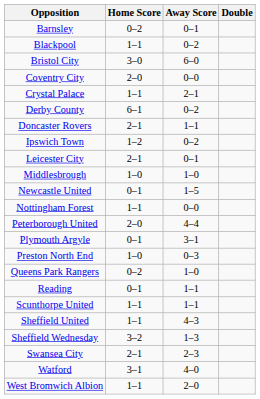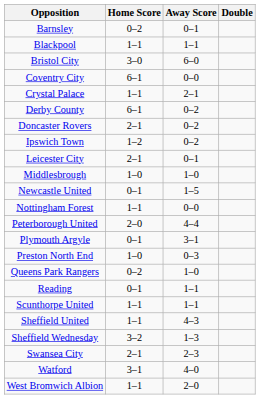Blackpool | Away Score: 0–2 -> 1–1
Coventry City | Home Score: 2–0 -> 6–1
Doncaster Rovers | Away Score: 1–1 -> 0–2
